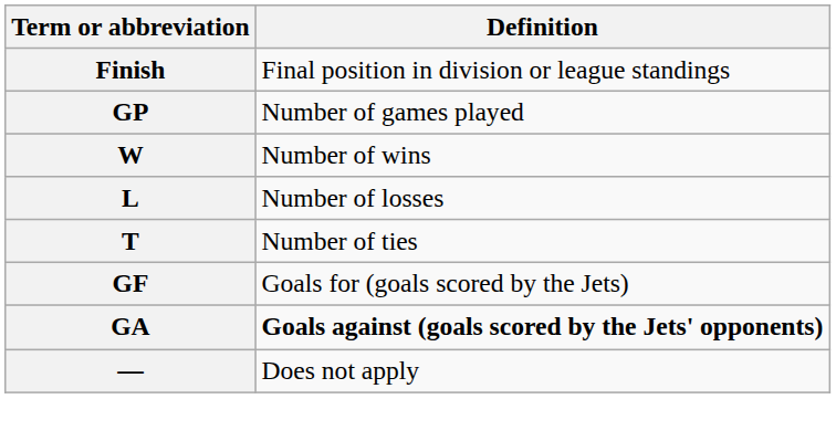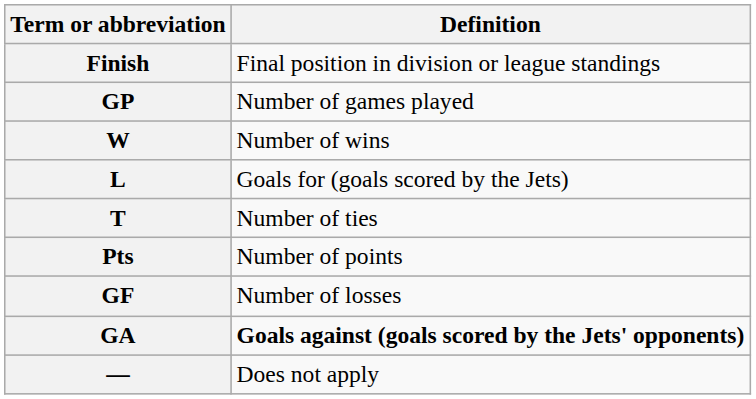L | Definition: Number of losses -> Goals for (goals scored by the Jets)
+ row: Pts | Number of points
GF | Definition: Goals for (goals scored by the Jets) -> Number of losses
